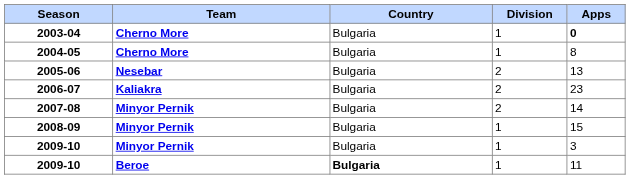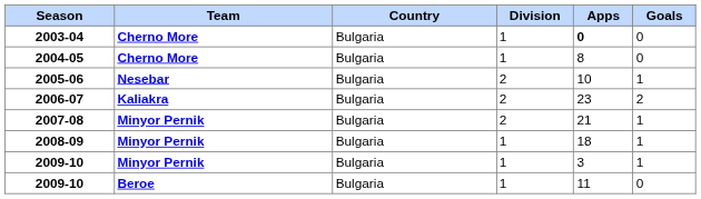+ column: Goals | 0 | 0 | 1 | 2 | 1 | 1 | 1 | 0
2005-06 | Apps: 13 -> 10
2007-08 | Apps: 14 -> 21
2008-09 | Apps: 15 -> 18
2009-10 / Beroe | Country: bold -> normal
